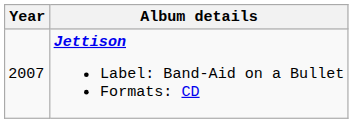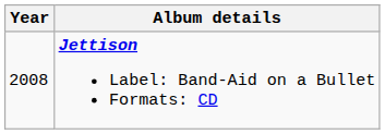Jettison Label: Band-Aid on a Bullet Formats: CD | Year: 2007 -> 2008
